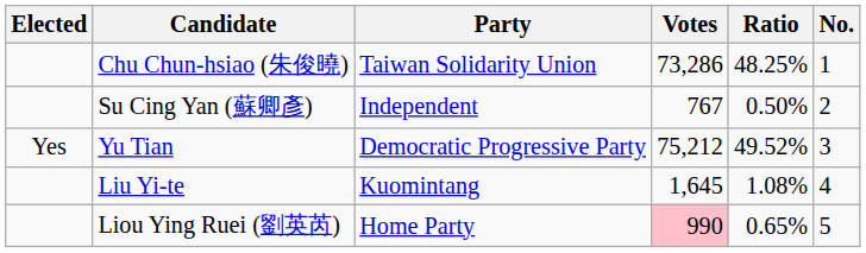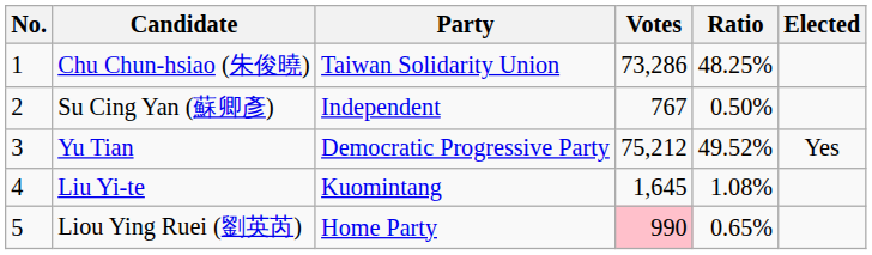columns swapped: No. <-> Elected
